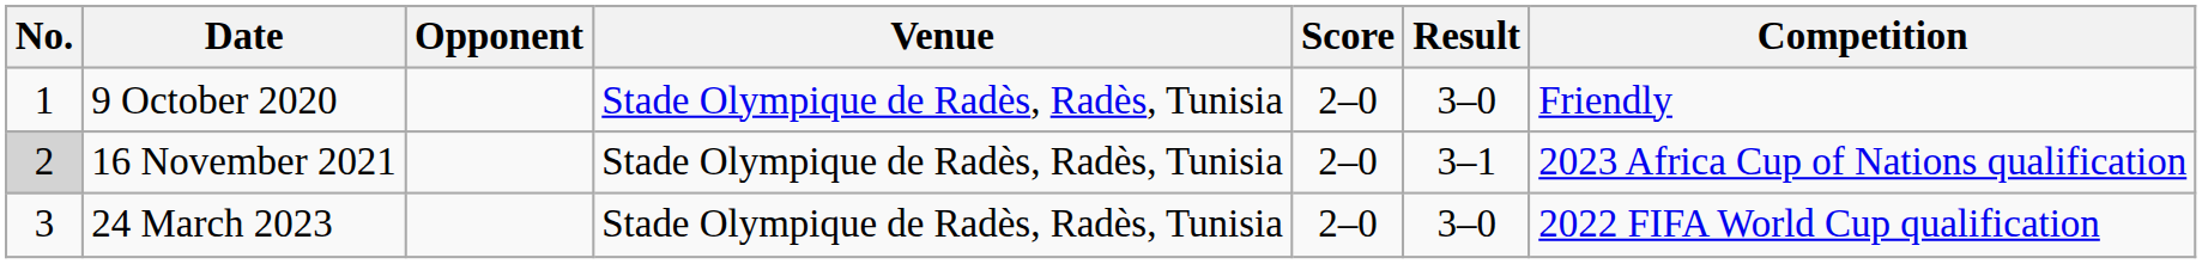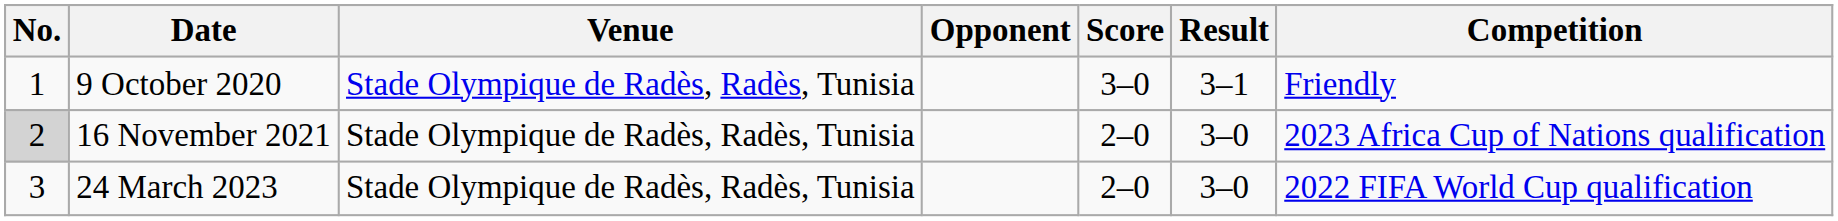columns swapped: Venue <-> Opponent
9 October 2020 | Score: 2–0 -> 3–0
9 October 2020 | Result: 3–0 -> 3–1
16 November 2021 | Result: 3–1 -> 3–0
